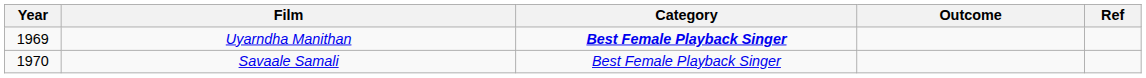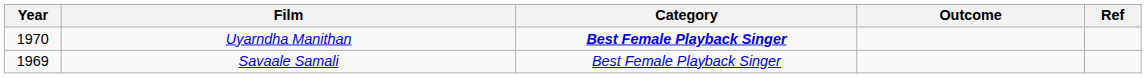Uyarndha Manithan | Year: 1969 -> 1970
Savaale Samali | Year: 1970 -> 1969
